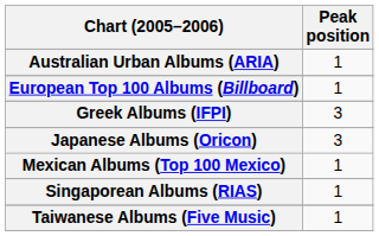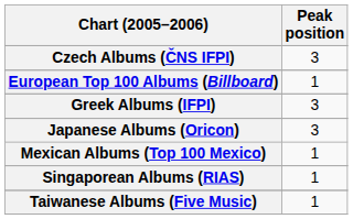- row: Australian Urban Albums (ARIA) | 1
+ row: Czech Albums (ČNS IFPI) | 3
